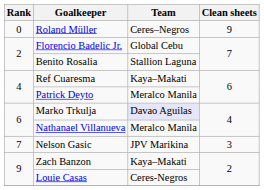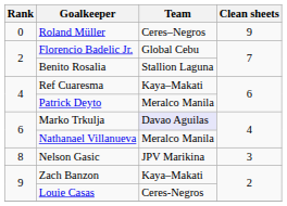Nelson Gasic | Rank: 7 -> 8
